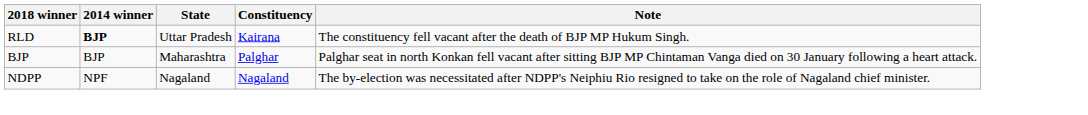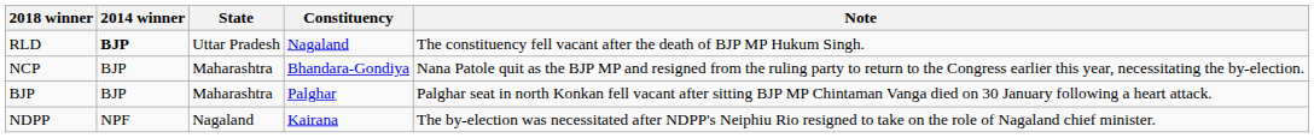RLD | Constituency: Kairana -> Nagaland
+ row: NCP | BJP | Maharashtra | Bhandara-Gondiya | Nana Patole quit as the BJP MP and resigned from the ruling party to return to the Congress earlier this year, necessitating the by-election.
NDPP | Constituency: Nagaland -> Kairana
